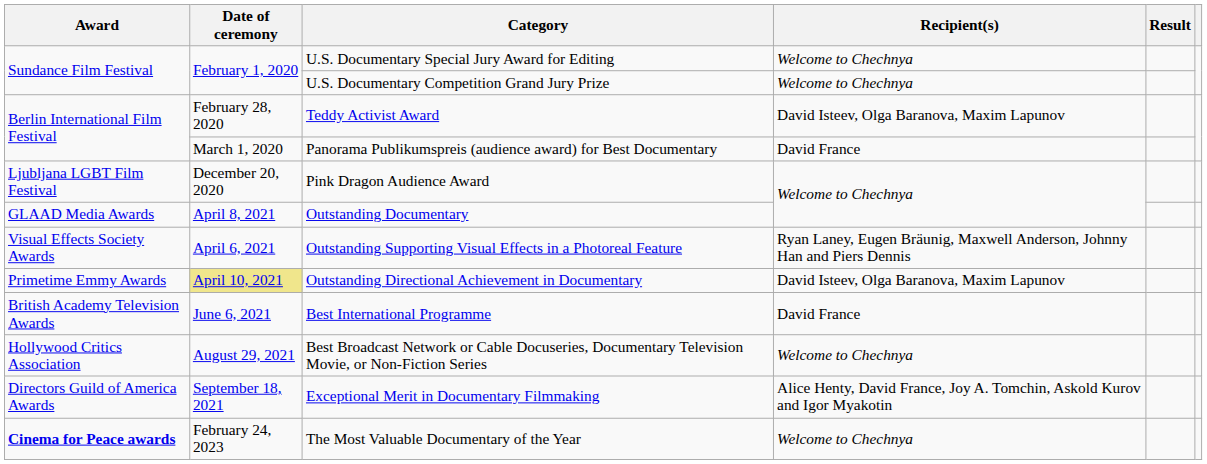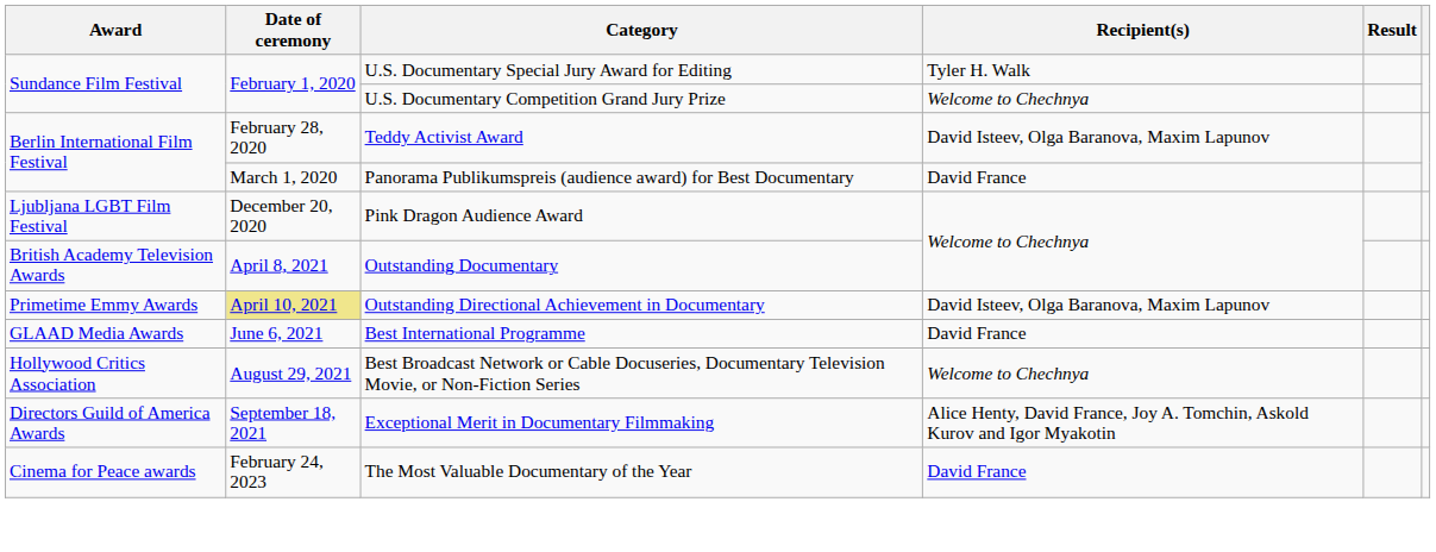U.S. Documentary Special Jury Award for Editing | Recipient(s): Welcome to Chechnya -> Tyler H. Walk
Outstanding Documentary | Award: GLAAD Media Awards -> British Academy Television Awards
- row: Visual Effects Society Awards | April 6, 2021 | Outstanding Supporting Visual Effects in a Photoreal Feature | Ryan Laney, Eugen Bräunig, Maxwell Anderson, Johnny Han and Piers Dennis
Best International Programme | Award: British Academy Television Awards -> GLAAD Media Awards
The Most Valuable Documentary of the Year | Award: bold -> normal
The Most Valuable Documentary of the Year | Recipient(s): Welcome to Chechnya -> David France
